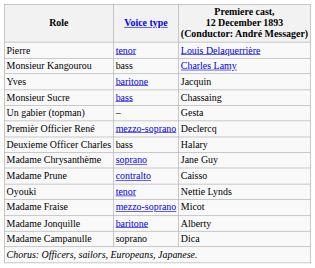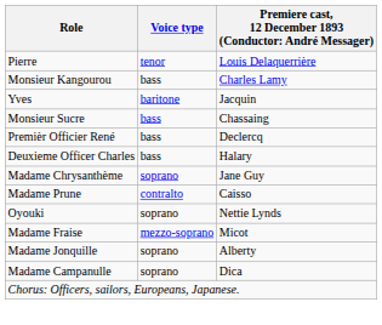- row: Un gabier (topman) | – | Gesta
Premièr Officier René | Voice type: mezzo-soprano -> bass
Oyouki | Voice type: tenor -> soprano
Madame Jonquille | Voice type: baritone -> soprano
